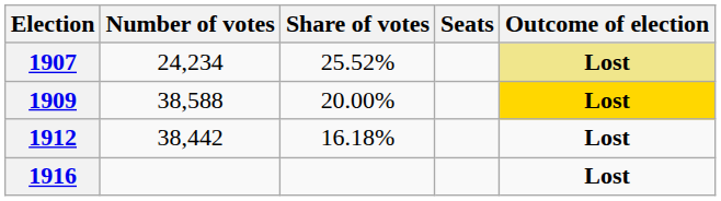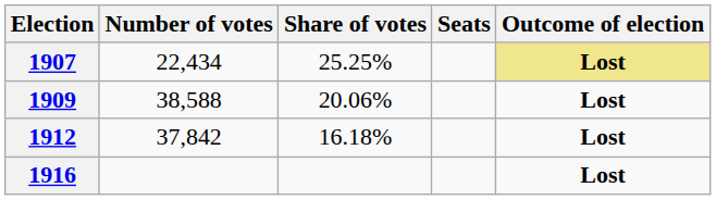1907 | Number of votes: 24,234 -> 22,434
1907 | Share of votes: 25.52% -> 25.25%
1909 | Share of votes: 20.00% -> 20.06%
1909 | Outcome of election: gold background -> no background
1912 | Number of votes: 38,442 -> 37,842
